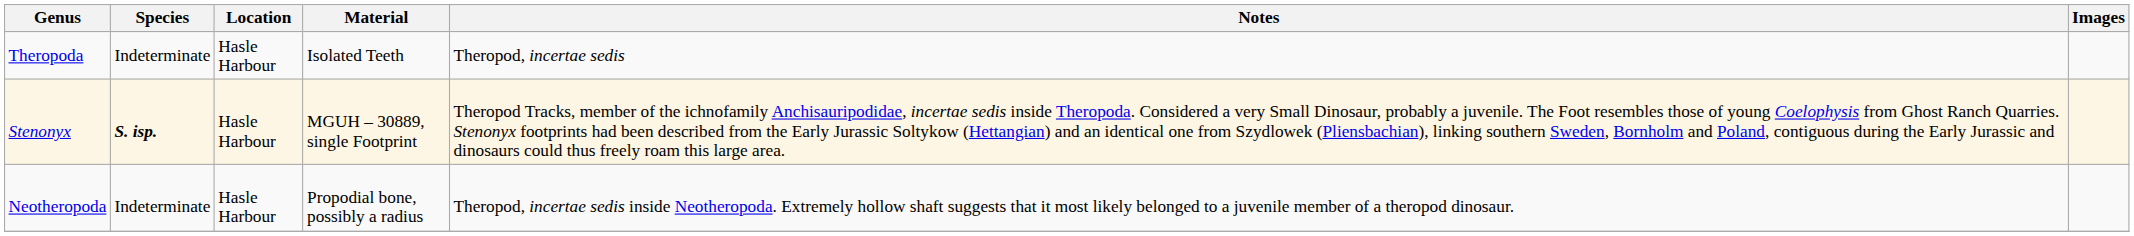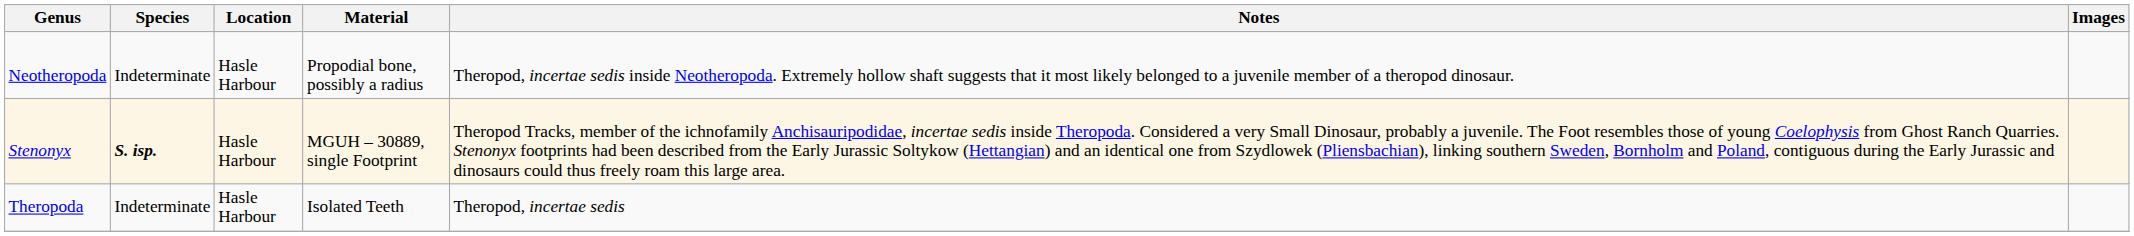rows swapped: Neotheropoda <-> Theropoda
